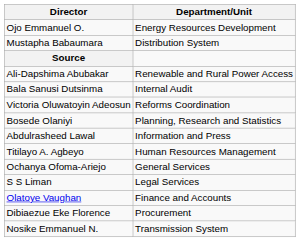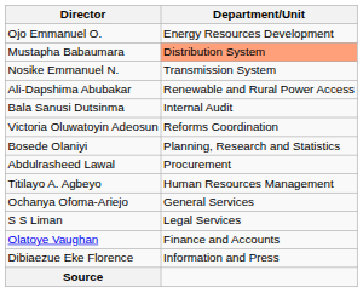Mustapha Babaumara | Department/Unit: no background -> lightsalmon background
rows swapped: Nosike Emmanuel N. <-> Source
Abdulrasheed Lawal | Department/Unit: Information and Press -> Procurement
Dibiaezue Eke Florence | Department/Unit: Procurement -> Information and Press
